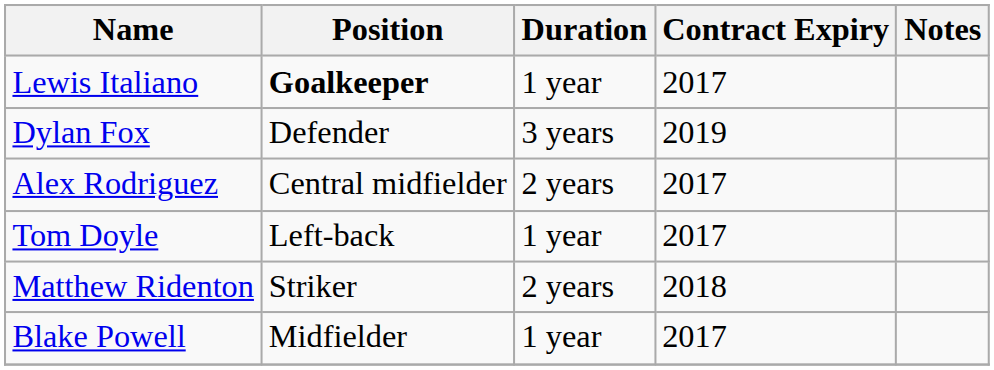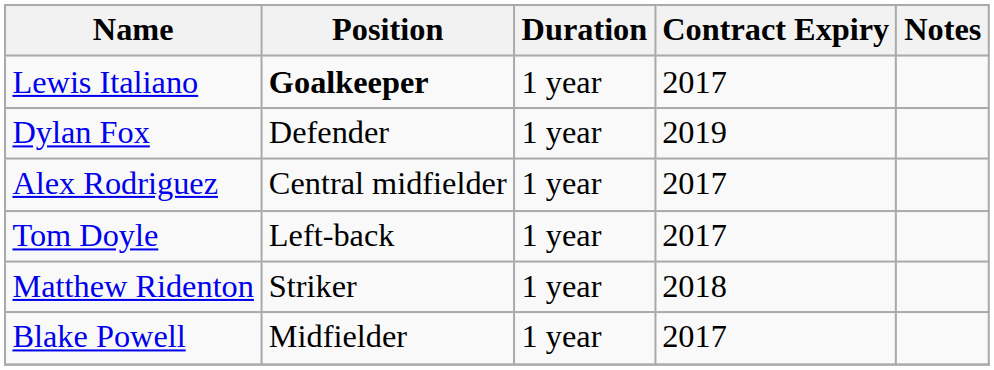Dylan Fox | Duration: 3 years -> 1 year
Alex Rodriguez | Duration: 2 years -> 1 year
Matthew Ridenton | Duration: 2 years -> 1 year
